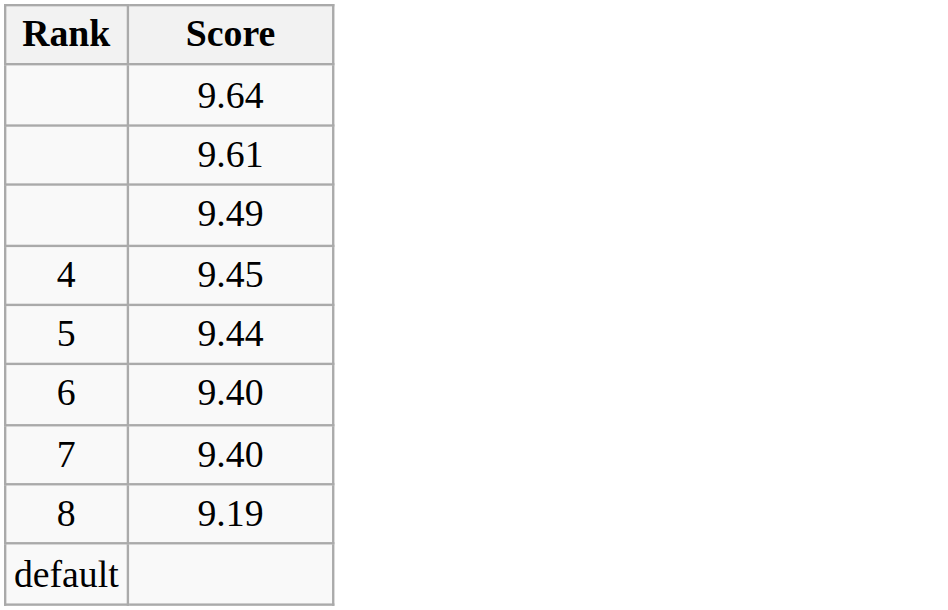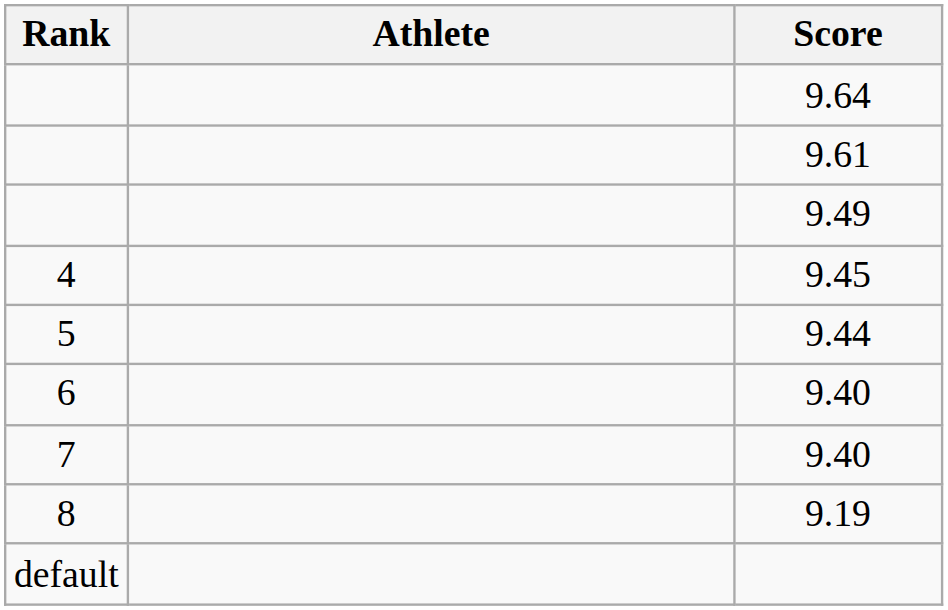+ column: Athlete
